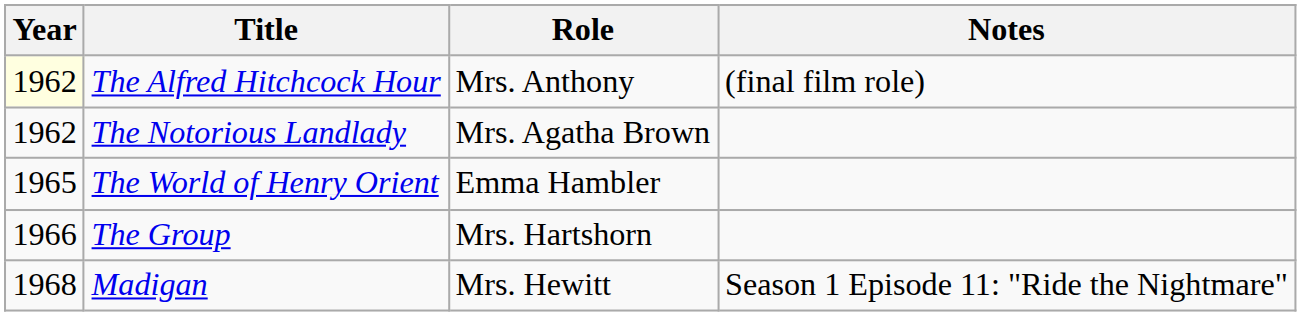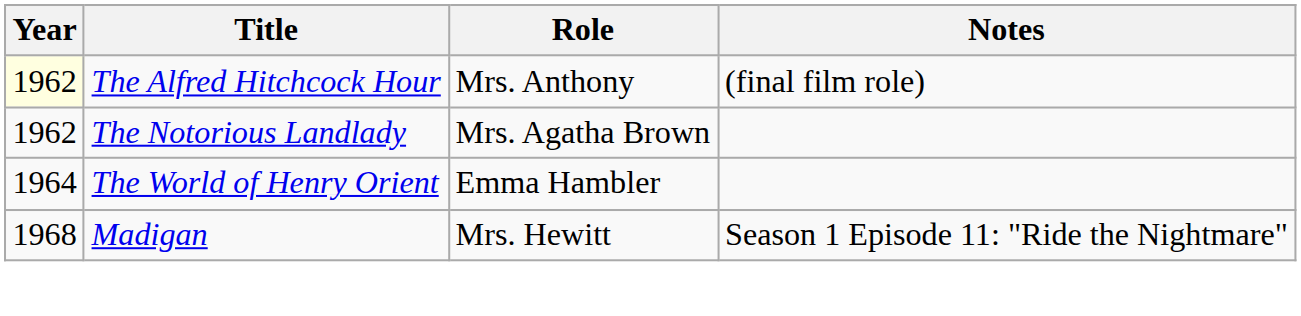The World of Henry Orient | Year: 1965 -> 1964
- row: 1966 | The Group | Mrs. Hartshorn
